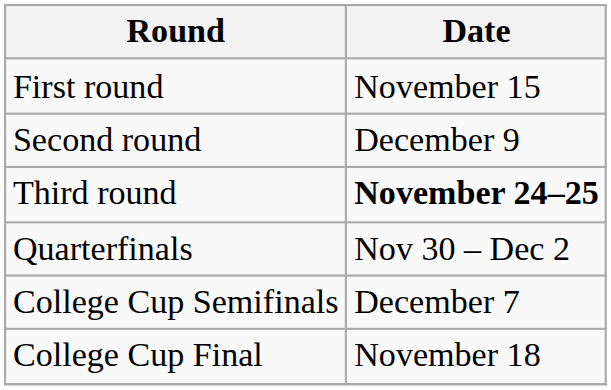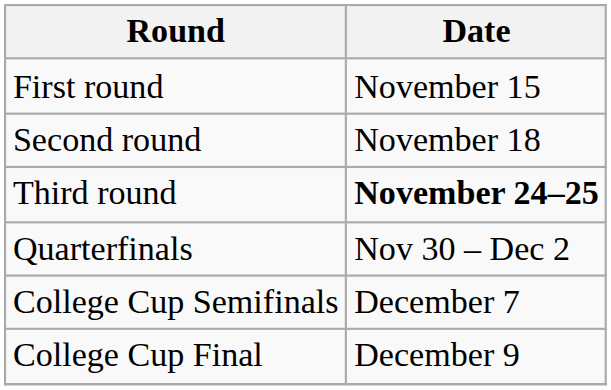Second round | Date: December 9 -> November 18
College Cup Final | Date: November 18 -> December 9
